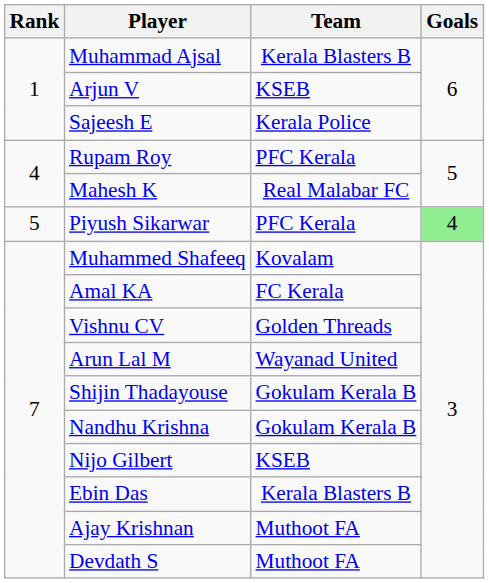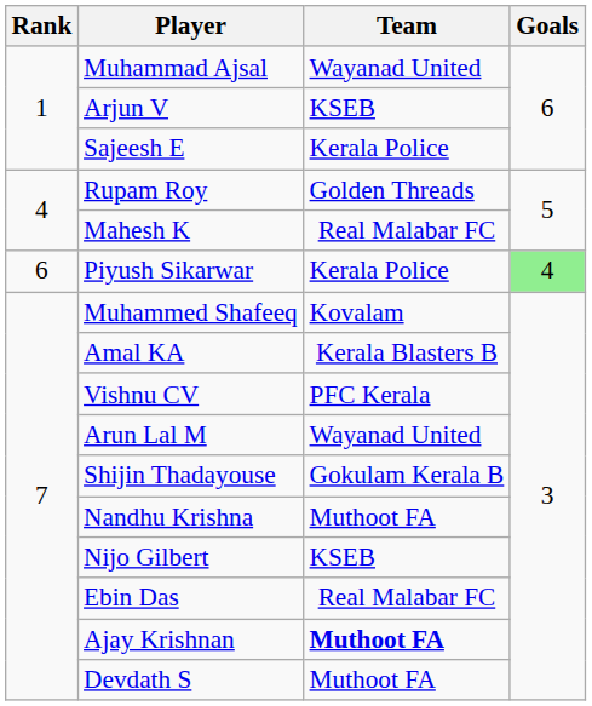Muhammad Ajsal | Team: Kerala Blasters B -> Wayanad United
Rupam Roy | Team: PFC Kerala -> Golden Threads
Piyush Sikarwar | Rank: 5 -> 6
Piyush Sikarwar | Team: PFC Kerala -> Kerala Police
Amal KA | Team: FC Kerala -> Kerala Blasters B
Vishnu CV | Team: Golden Threads -> PFC Kerala
Nandhu Krishna | Team: Gokulam Kerala B -> Muthoot FA
Ebin Das | Team: Kerala Blasters B -> Real Malabar FC
Ajay Krishnan | Team: normal -> bold
